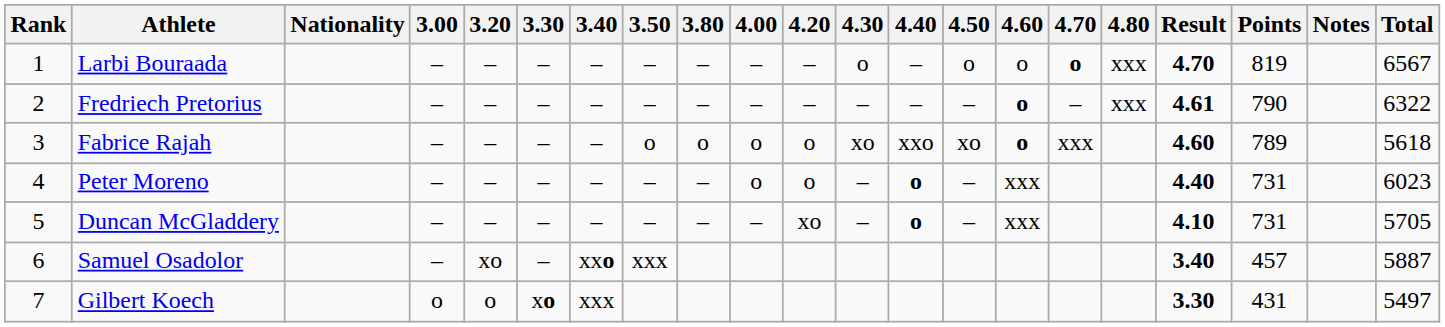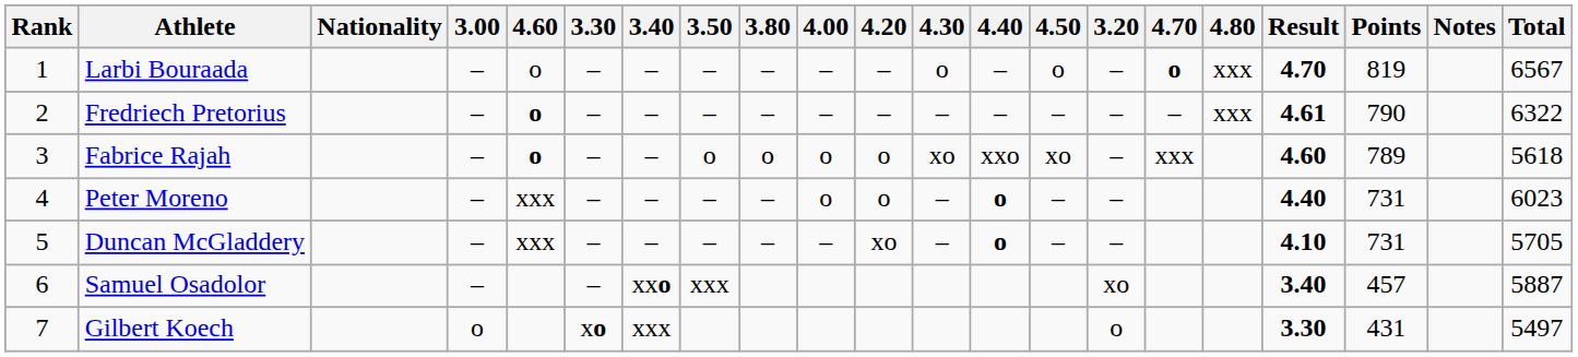columns swapped: 3.20 <-> 4.60
